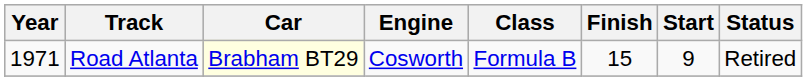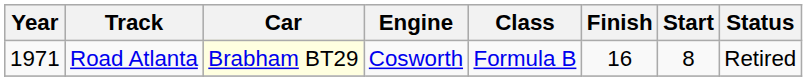Road Atlanta | Finish: 15 -> 16
Road Atlanta | Start: 9 -> 8
